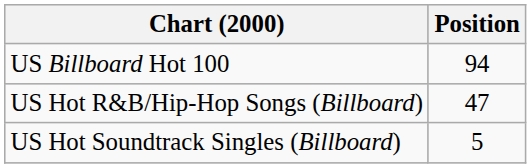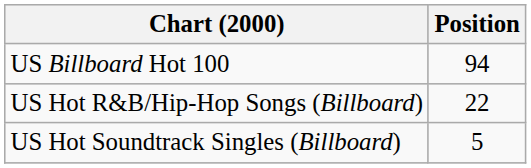US Hot R&B/Hip-Hop Songs (Billboard) | Position: 47 -> 22
